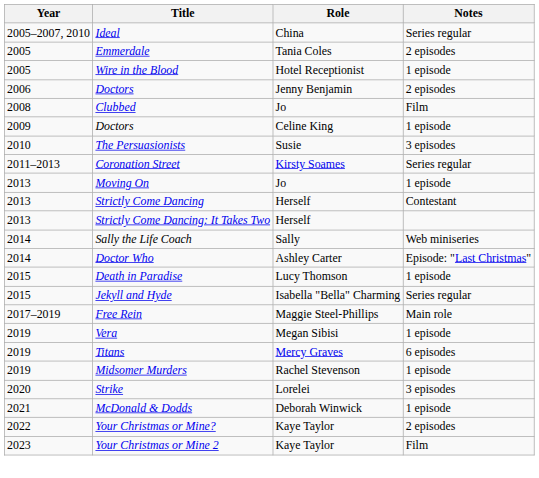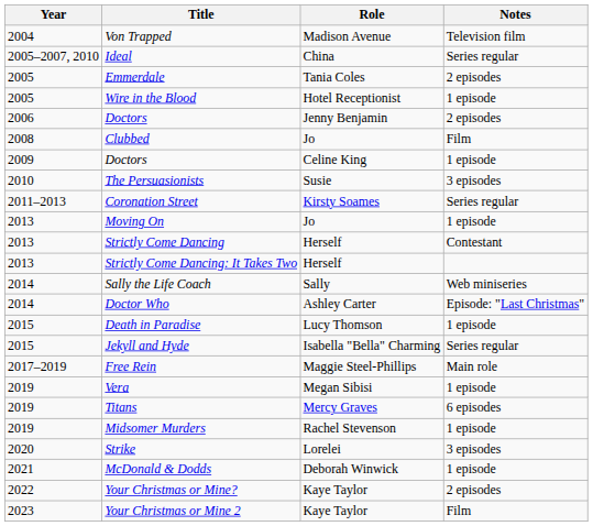+ row: 2004 | Von Trapped | Madison Avenue | Television film
